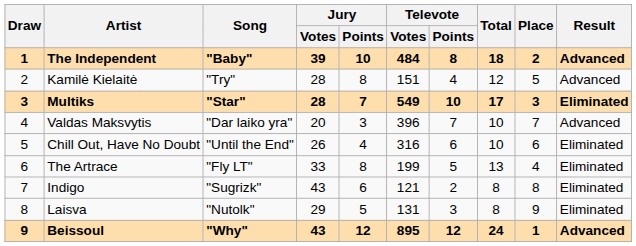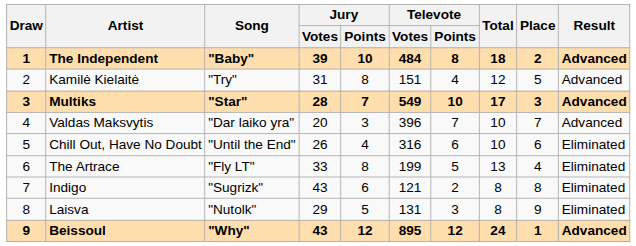Kamilė Kielaitė | Jury / Votes: 28 -> 31
Multiks | Result: Eliminated -> Advanced
